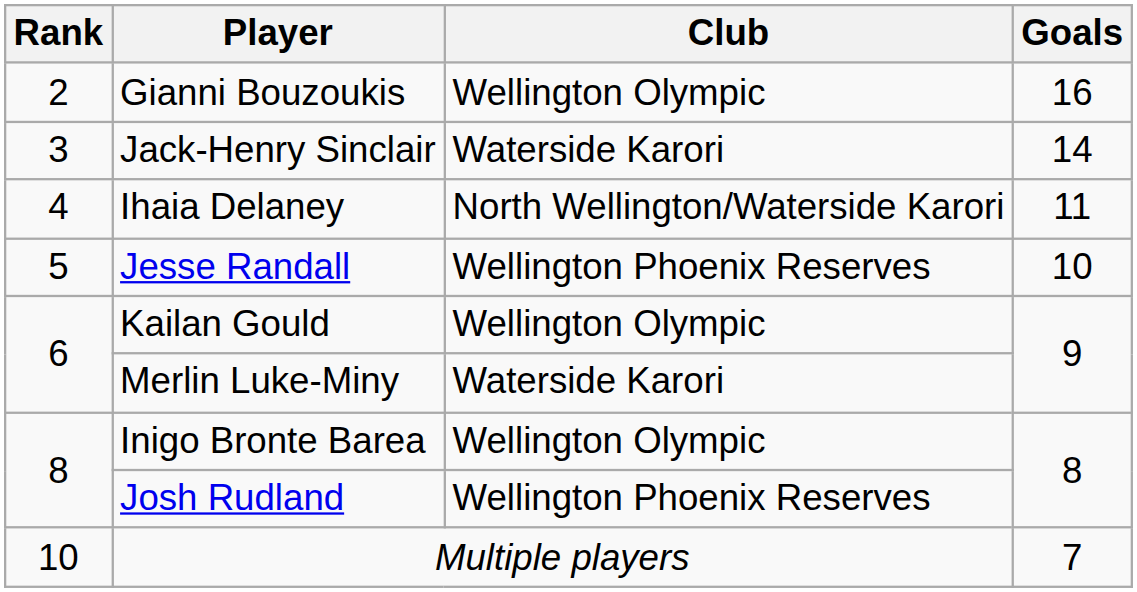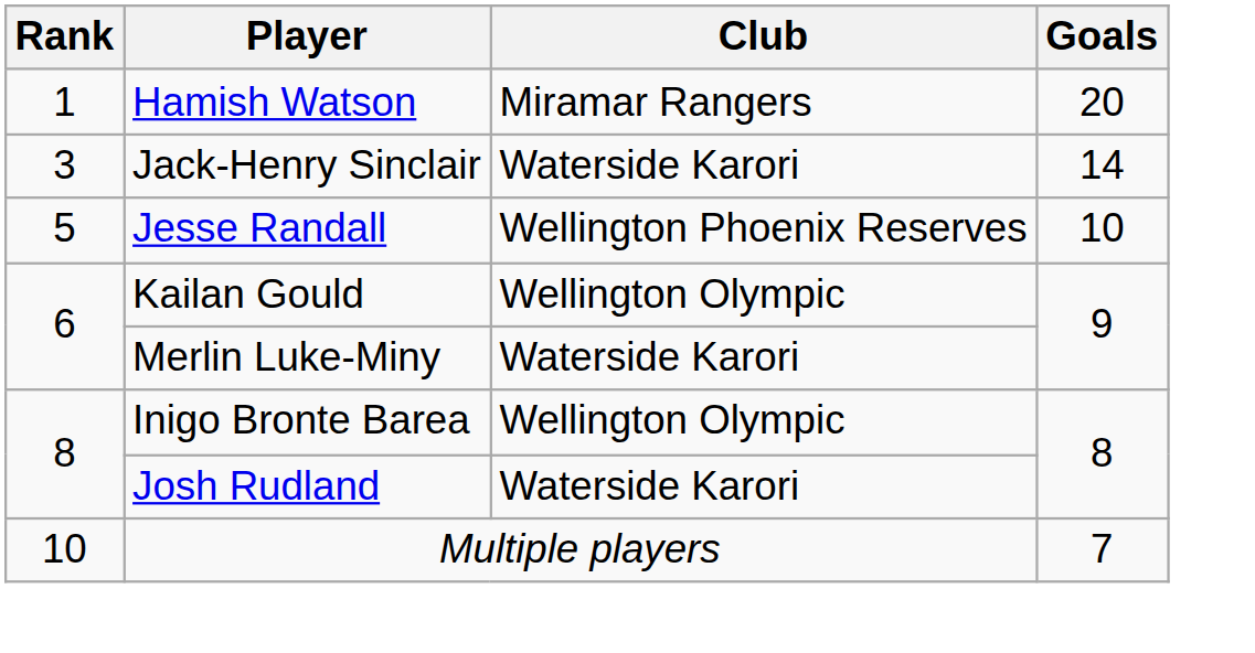+ row: 1 | Hamish Watson | Miramar Rangers | 20
- row: 2 | Gianni Bouzoukis | Wellington Olympic | 16
- row: 4 | Ihaia Delaney | North Wellington/Waterside Karori | 11
Josh Rudland | Club: Wellington Phoenix Reserves -> Waterside Karori
